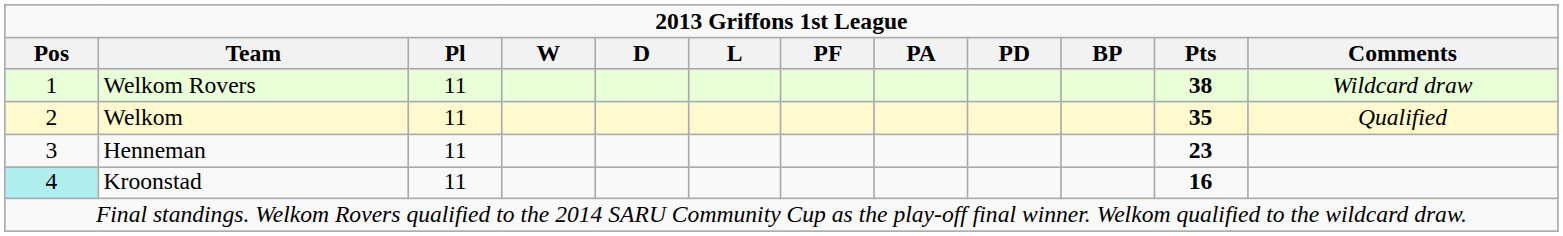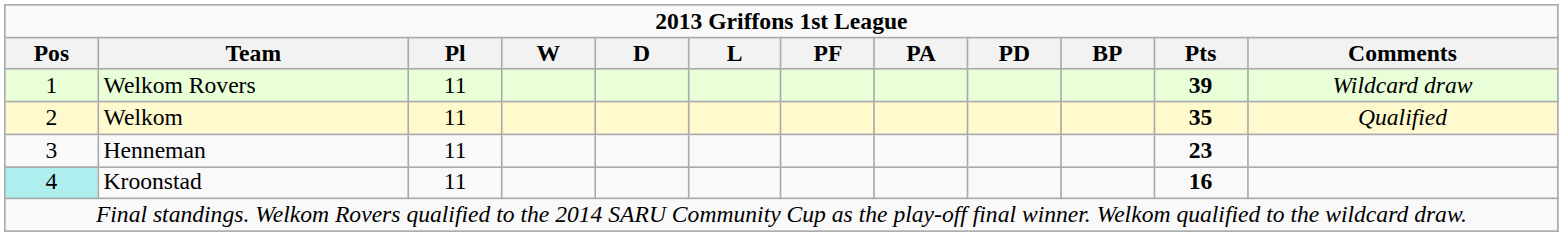Welkom Rovers | Pts: 38 -> 39
